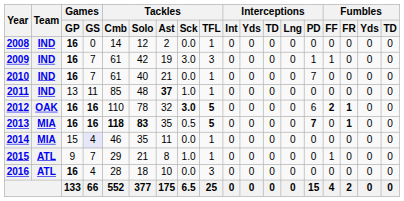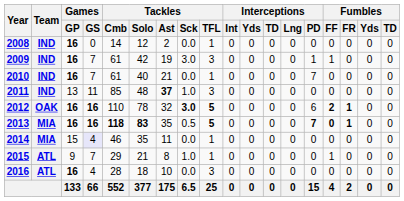2011 | Tackles / TFL: 1 -> 3
2013 | Fumbles / FF: normal -> bold
